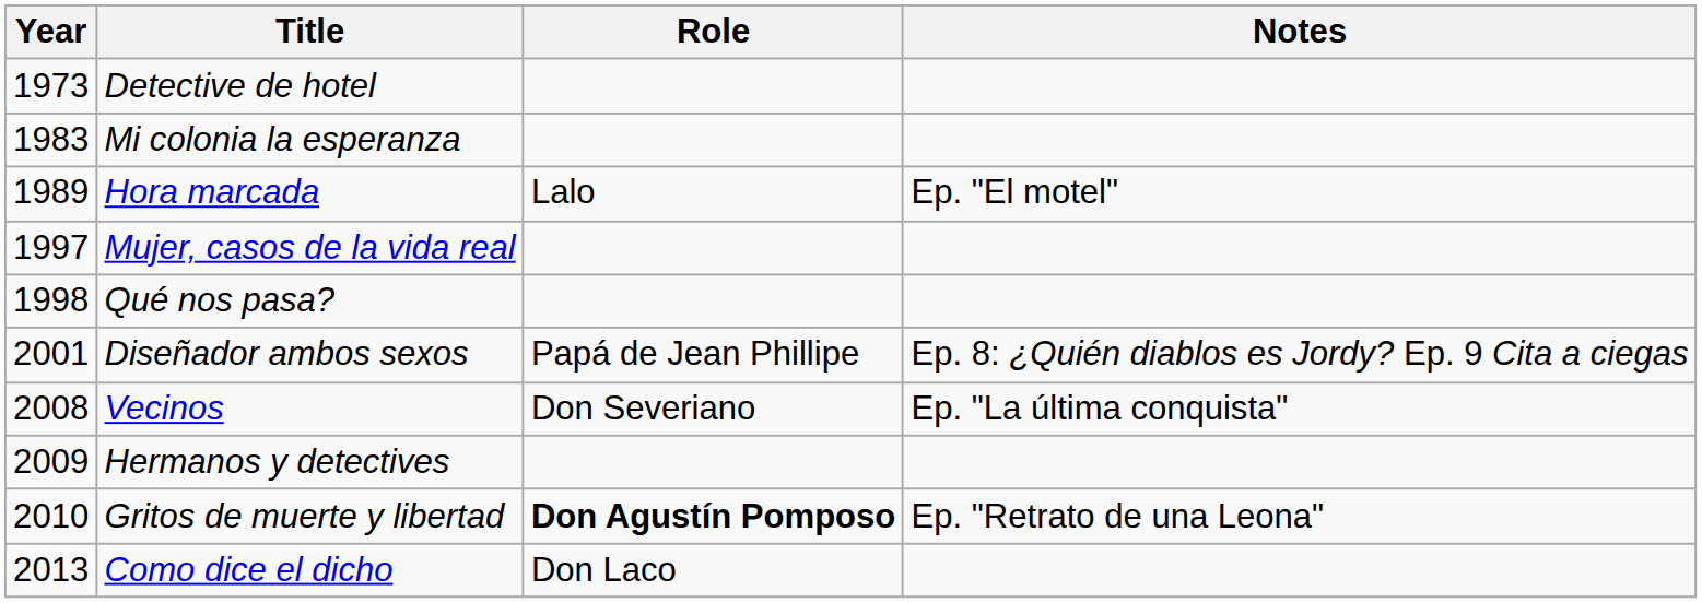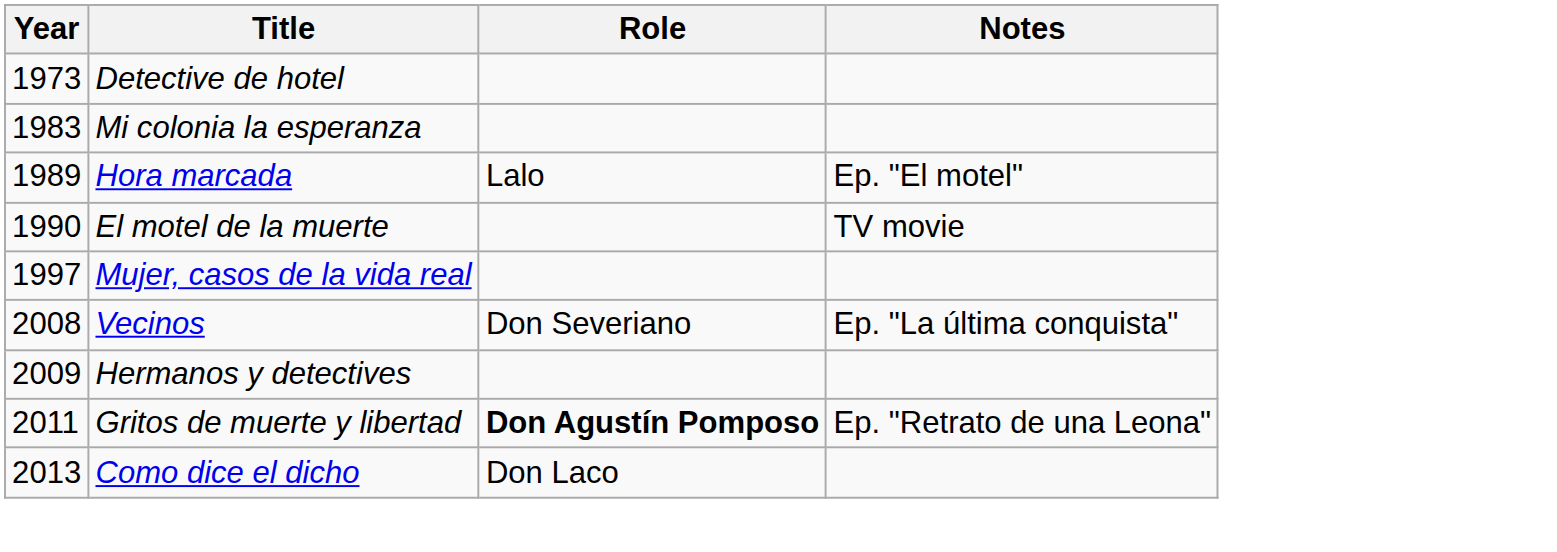+ row: 1990 | El motel de la muerte | TV movie
- row: 1998 | Qué nos pasa?
- row: 2001 | Diseñador ambos sexos | Papá de Jean Phillipe | Ep. 8: ¿Quién diablos es Jordy? Ep. 9 Cita a ciegas
Gritos de muerte y libertad | Year: 2010 -> 2011
